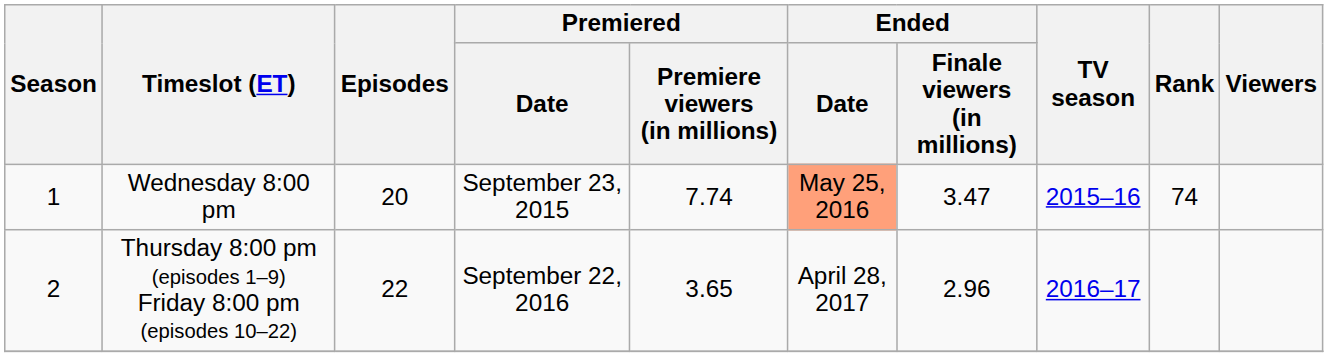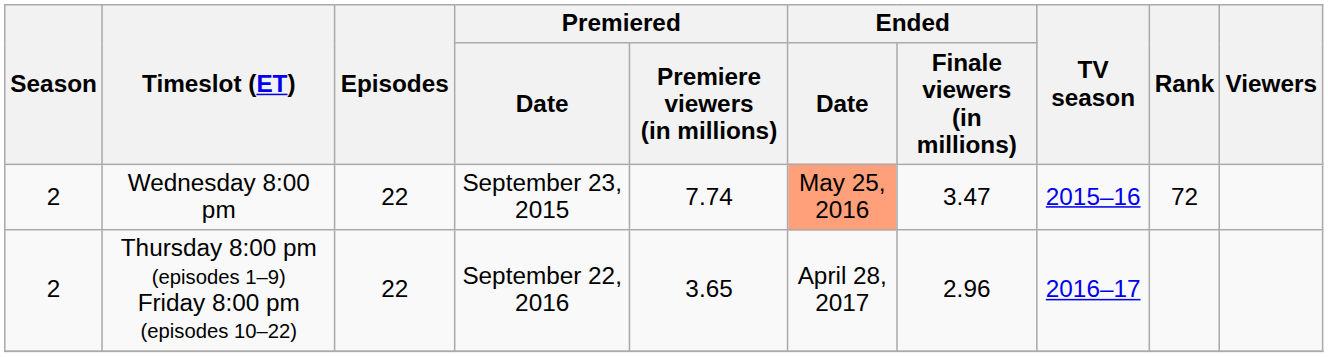Wednesday 8:00 pm | Season: 1 -> 2
Wednesday 8:00 pm | Episodes: 20 -> 22
Wednesday 8:00 pm | Rank: 74 -> 72
